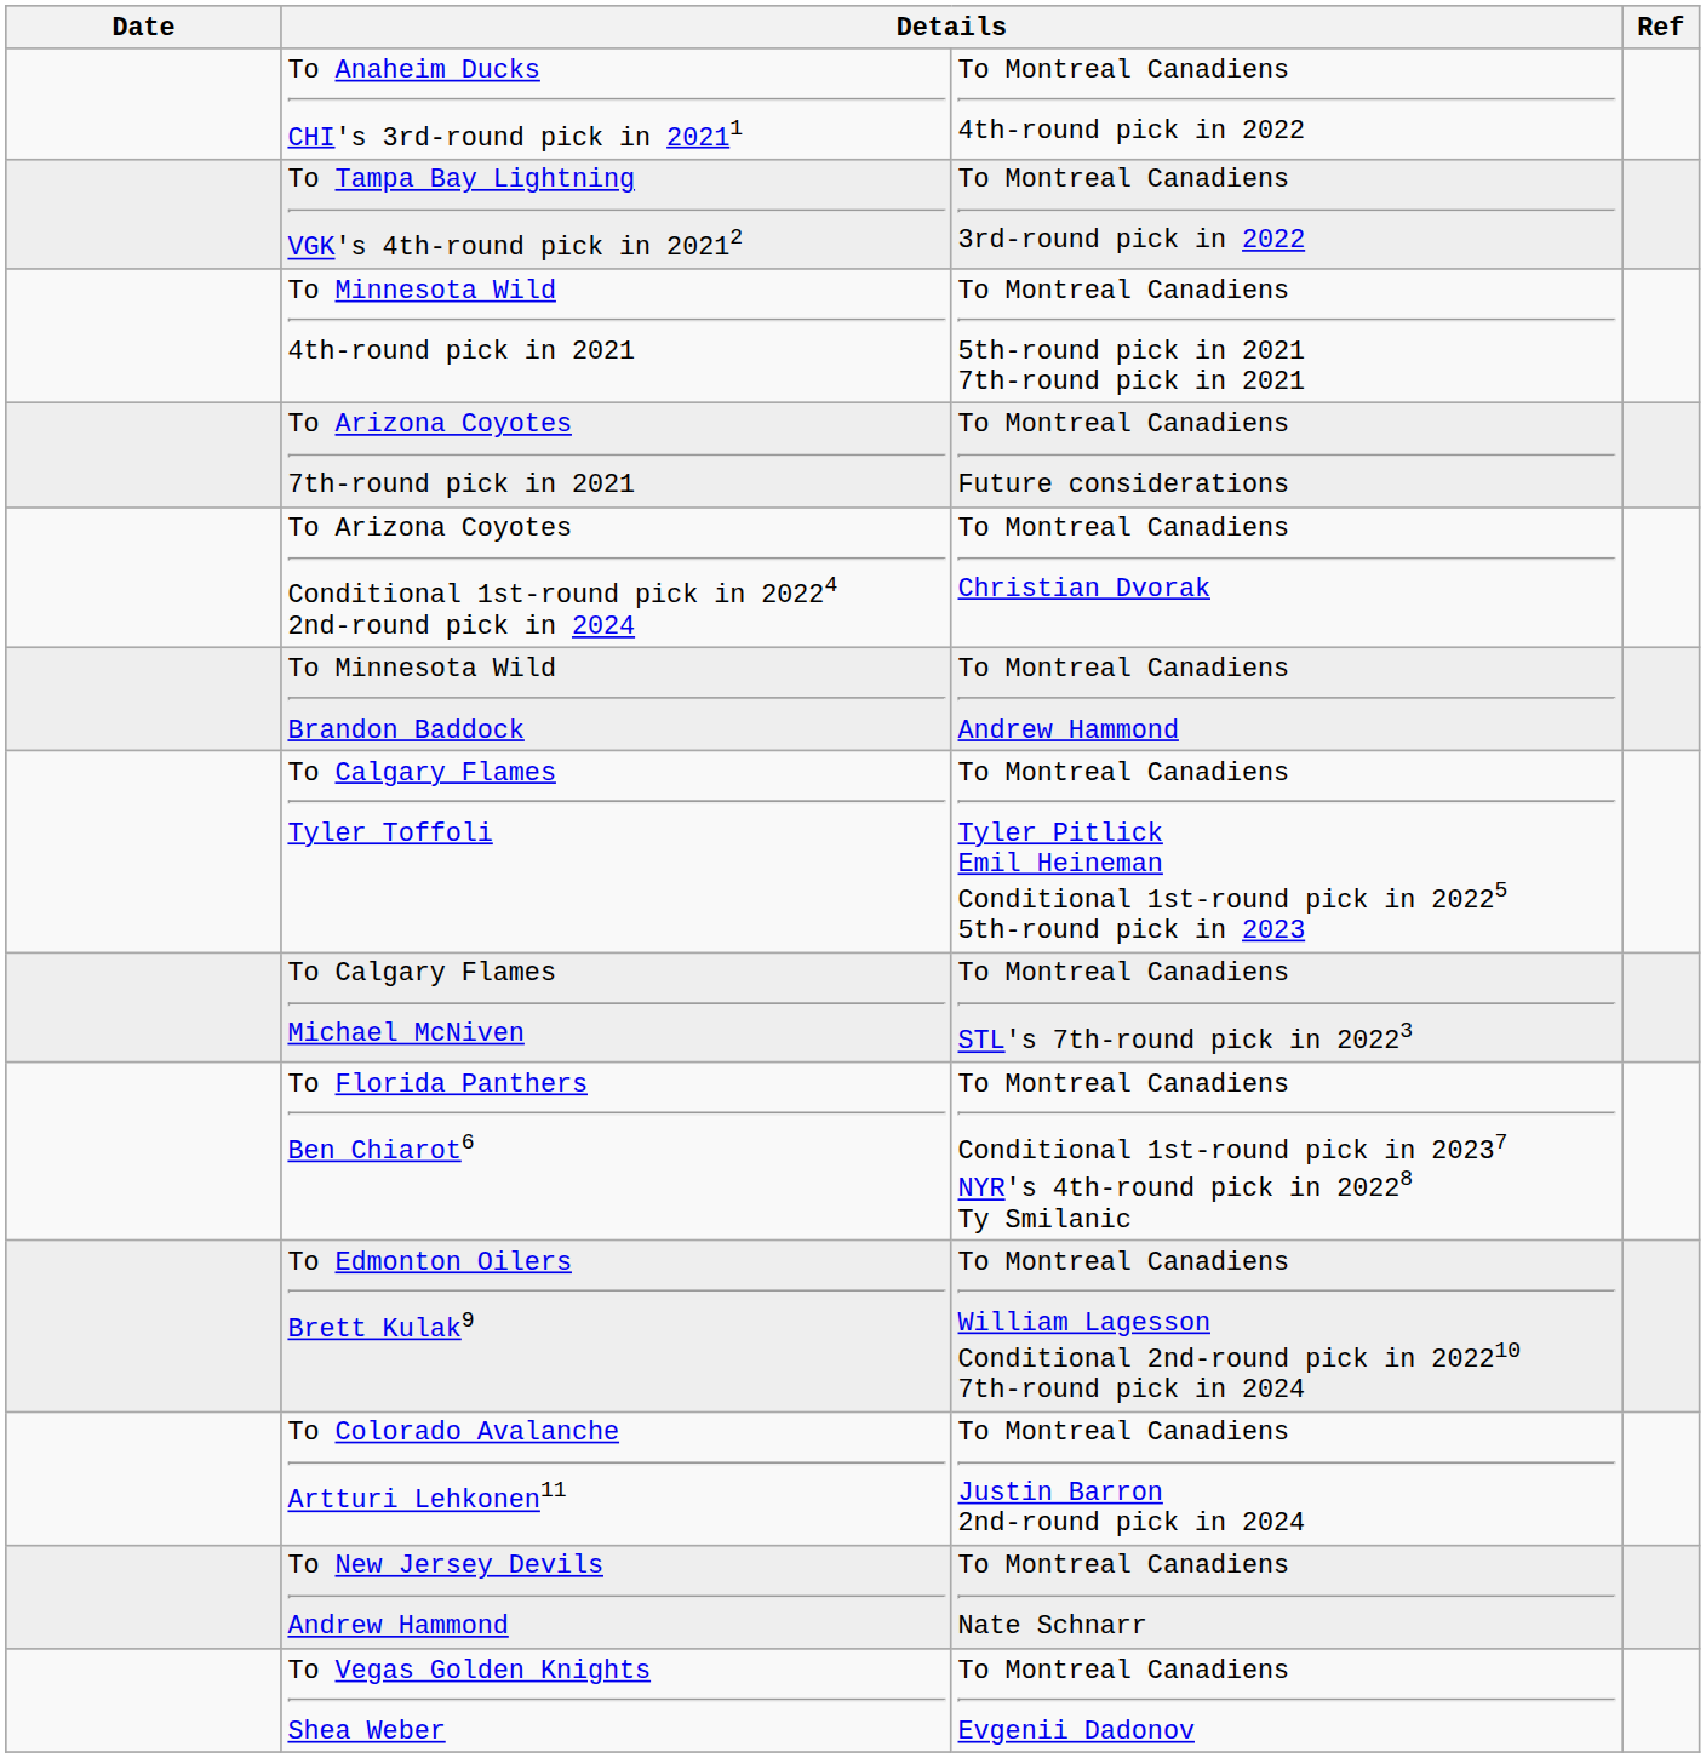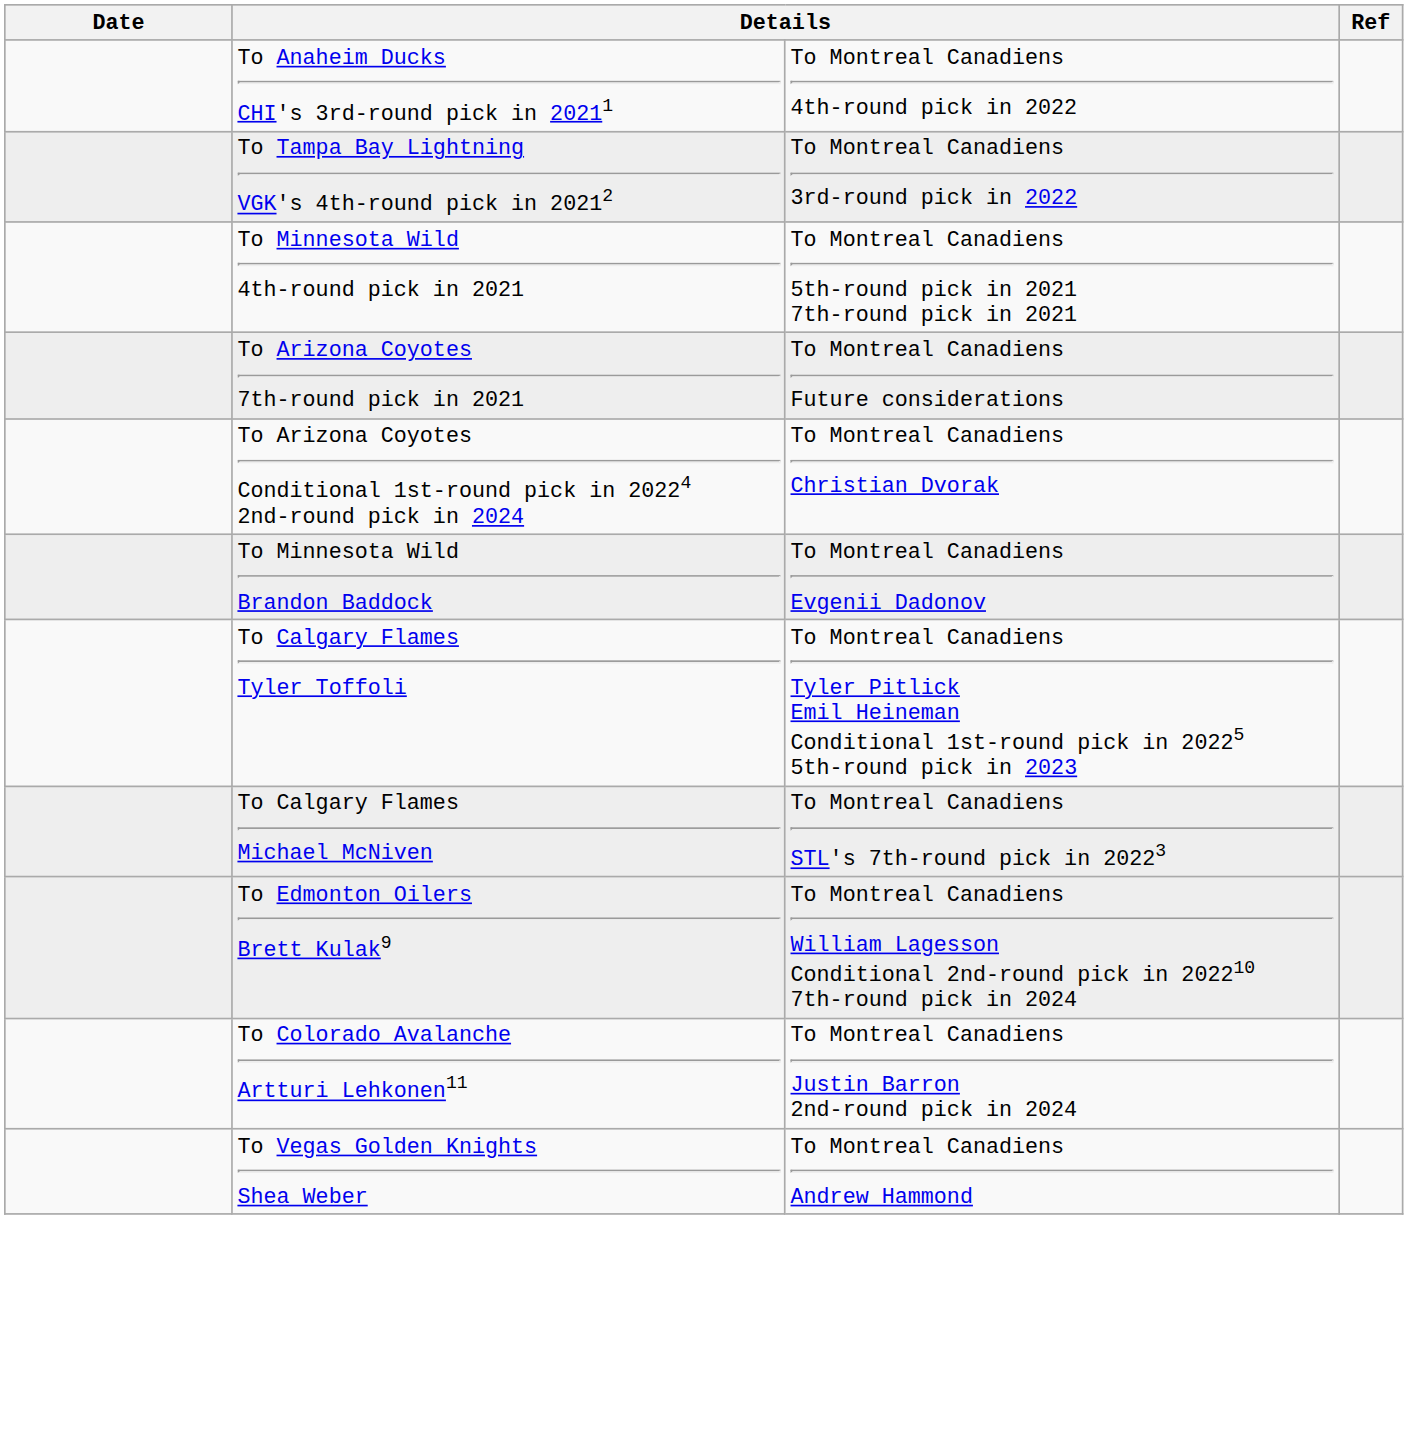To Minnesota Wild Brandon Baddock | column 3: To Montreal Canadiens Andrew Hammond -> To Montreal Canadiens Evgenii Dadonov
- row: To Florida Panthers Ben Chiarot6 | To Montreal Canadiens Conditional 1st-round pick in 20237 NYR's 4th-round pick in 20228 Ty Smilanic
- row: To New Jersey Devils Andrew Hammond | To Montreal Canadiens Nate Schnarr
To Vegas Golden Knights Shea Weber | column 3: To Montreal Canadiens Evgenii Dadonov -> To Montreal Canadiens Andrew Hammond
